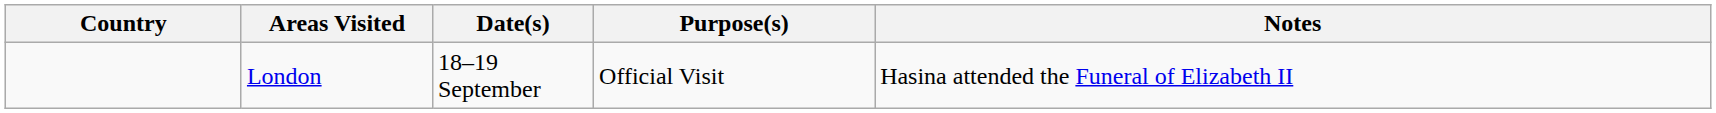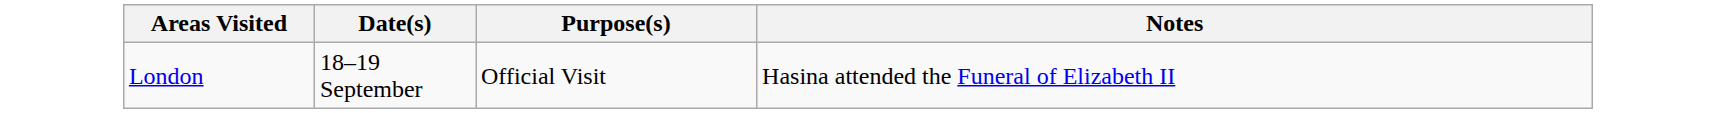- column: Country
